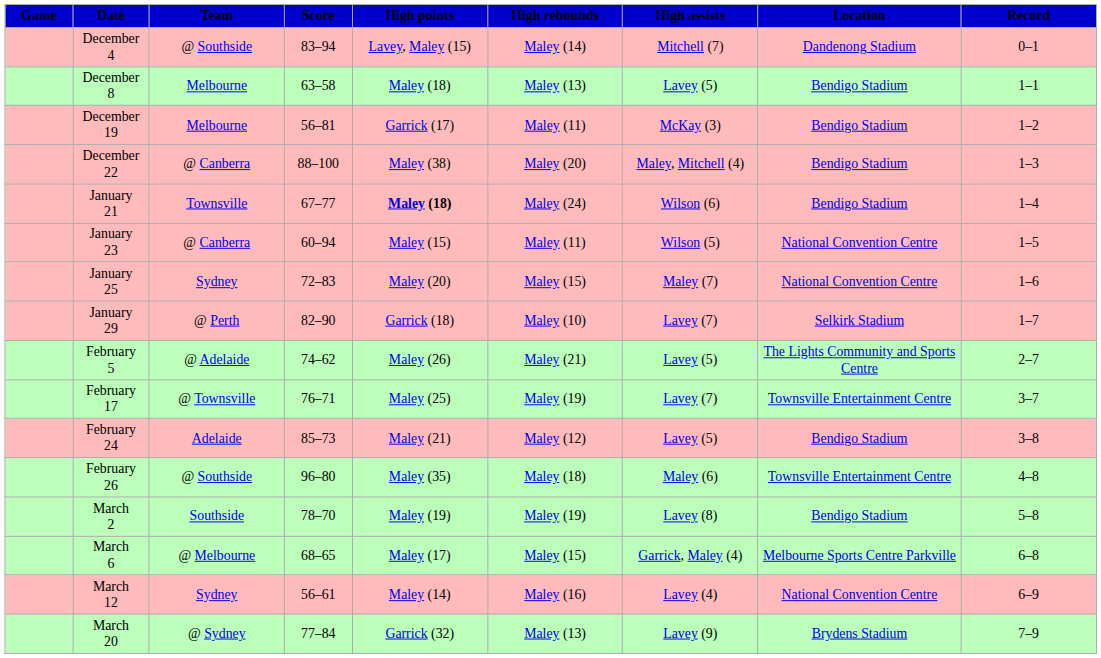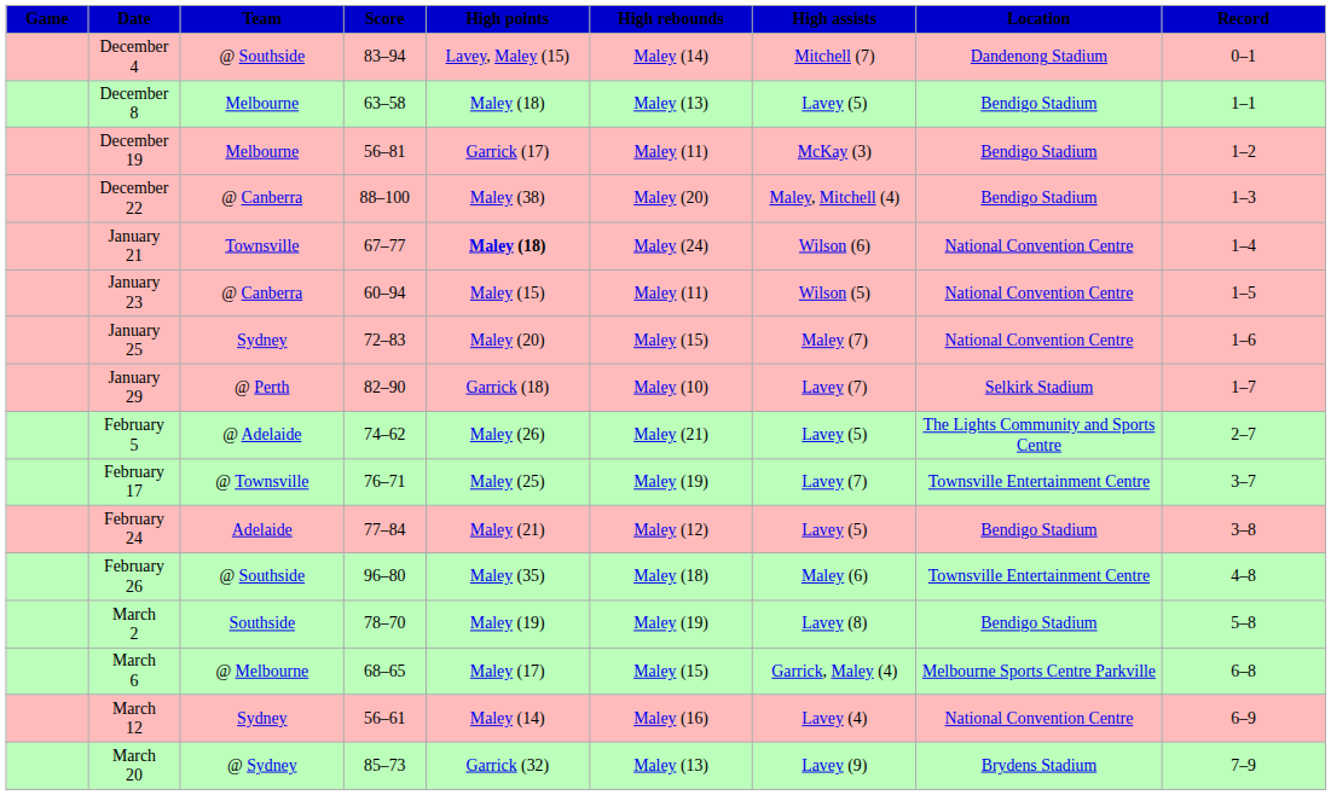January 21 | Location: Bendigo Stadium -> National Convention Centre
February 24 | Score: 85–73 -> 77–84
March 20 | Score: 77–84 -> 85–73
